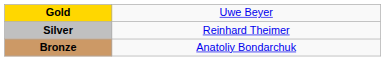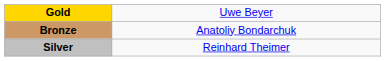rows swapped: Silver <-> Bronze
